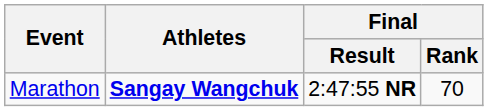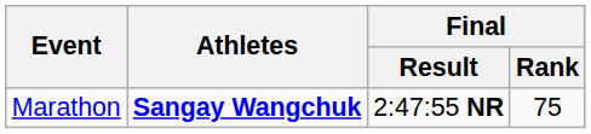Marathon | Final / Rank: 70 -> 75
